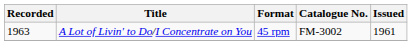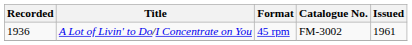A Lot of Livin' to Do/I Concentrate on You | Recorded: 1963 -> 1936
